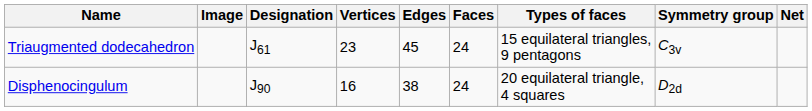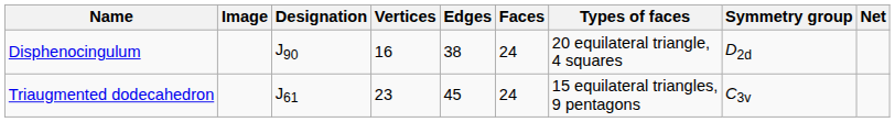rows swapped: Disphenocingulum <-> Triaugmented dodecahedron
